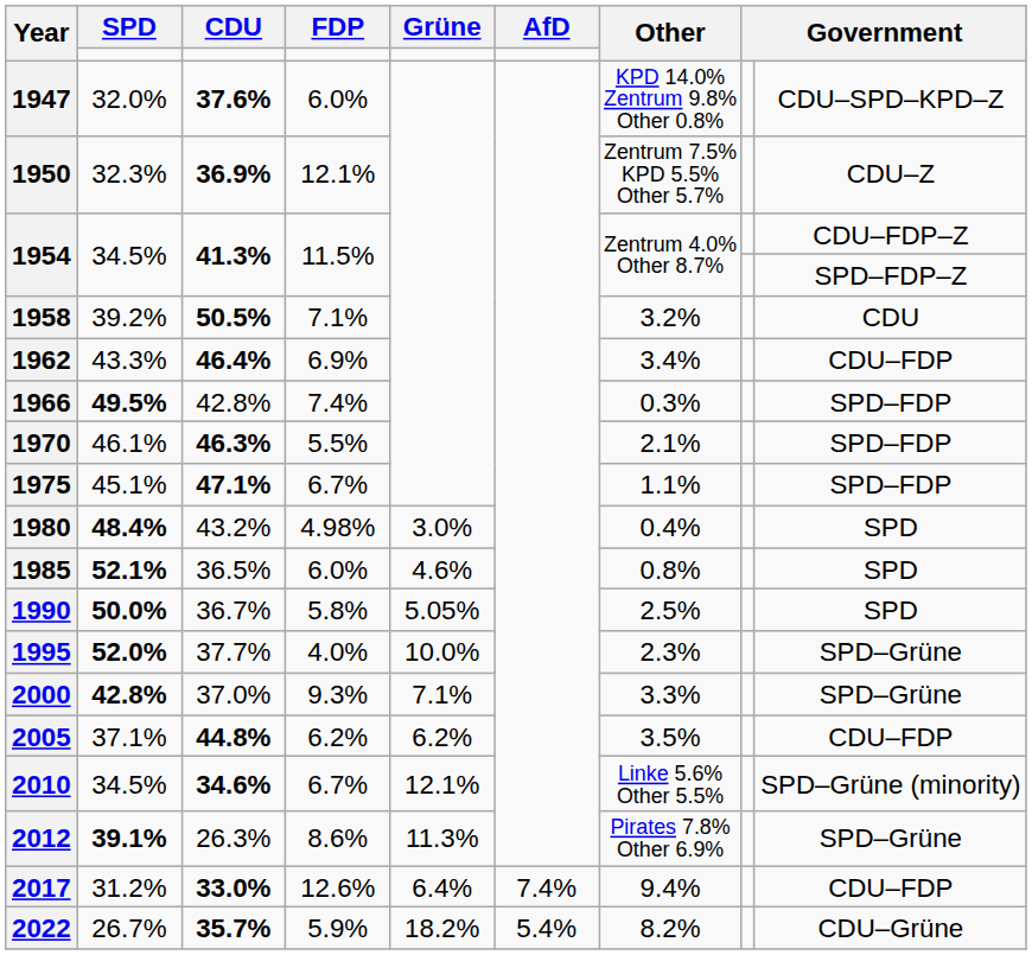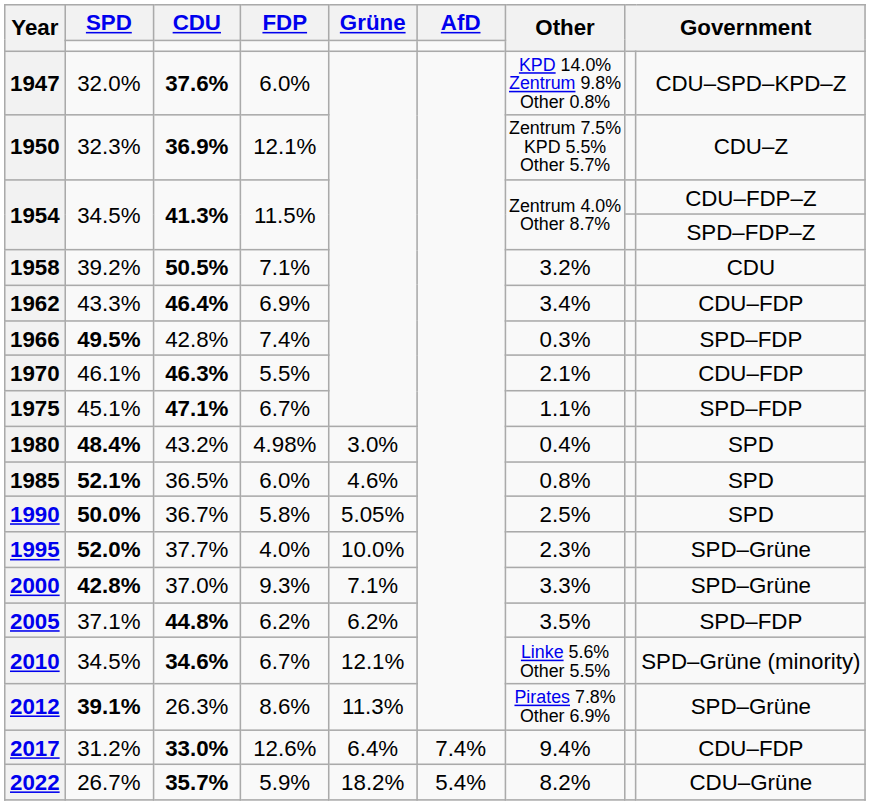1970 | column 9: SPD–FDP -> CDU–FDP
2005 | column 9: CDU–FDP -> SPD–FDP
